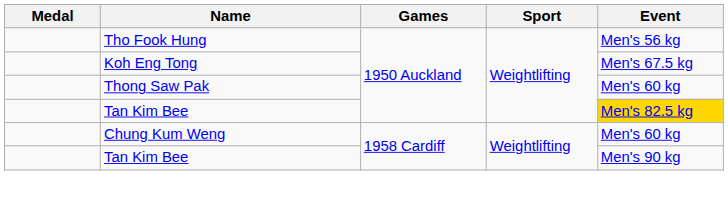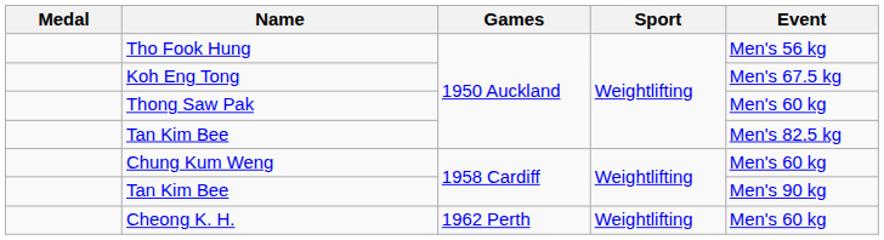Tan Kim Bee / 1950 Auckland | Event: gold background -> no background
+ row: Cheong K. H. | 1962 Perth | Weightlifting | Men's 60 kg
